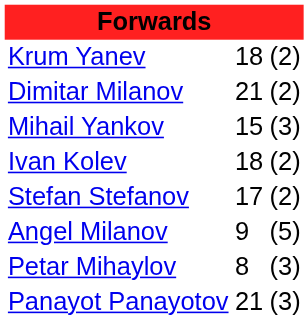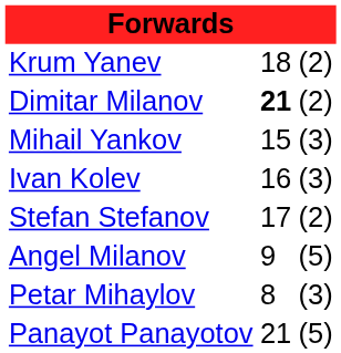Dimitar Milanov | column 2: normal -> bold
Ivan Kolev | column 2: 18 -> 16
Ivan Kolev | column 3: (2) -> (3)
Panayot Panayotov | column 3: (3) -> (5)
